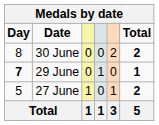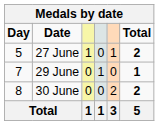rows swapped: 27 June <-> 30 June
29 June | Day: bold -> normal
